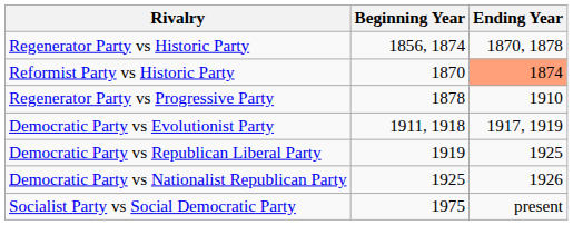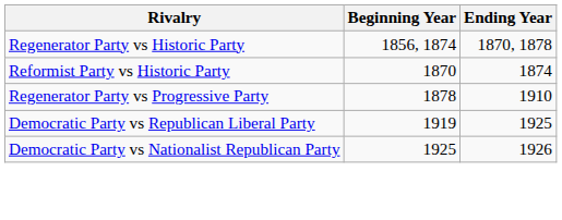Reformist Party vs Historic Party | Ending Year: lightsalmon background -> no background
- row: Democratic Party vs Evolutionist Party | 1911, 1918 | 1917, 1919
- row: Socialist Party vs Social Democratic Party | 1975 | present
